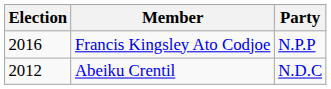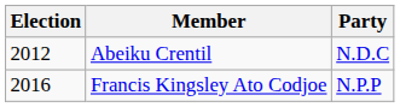rows swapped: Abeiku Crentil <-> Francis Kingsley Ato Codjoe
